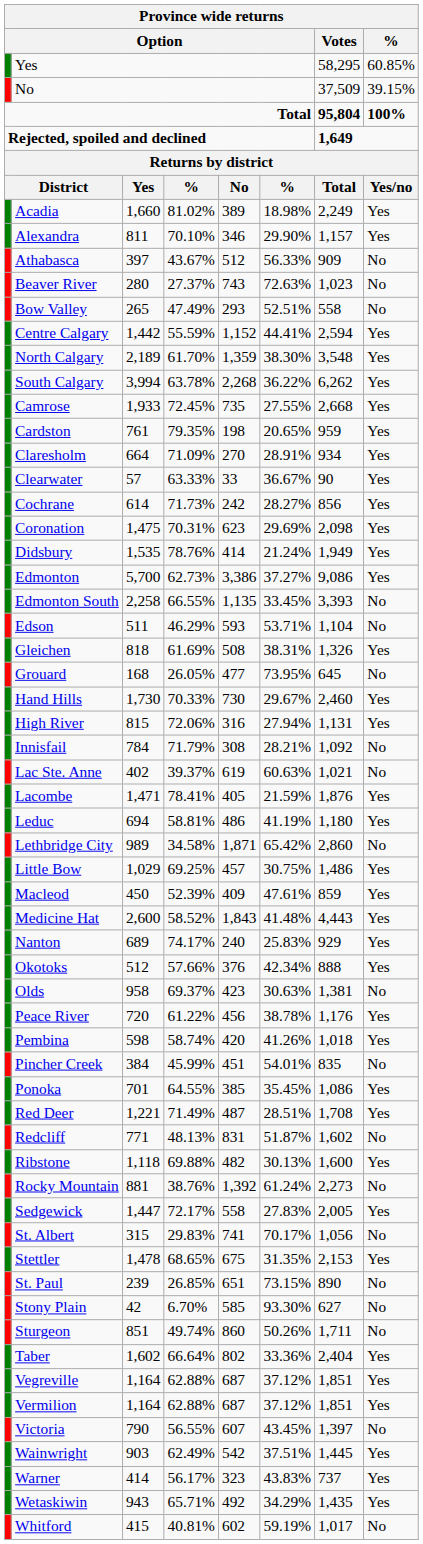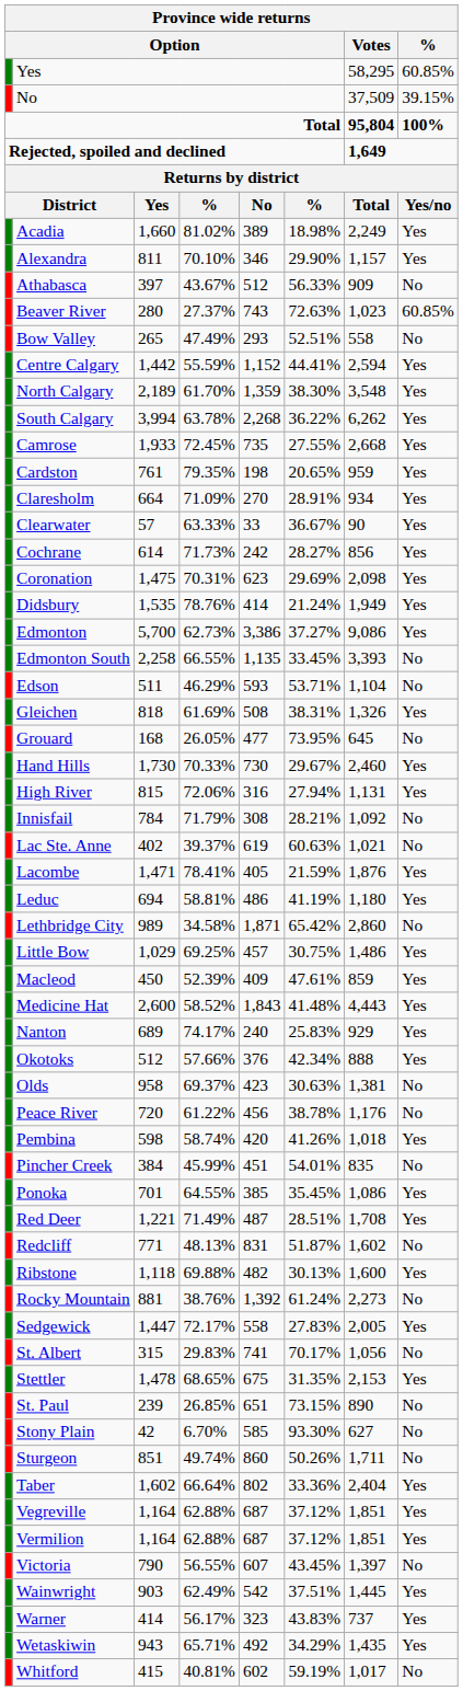Beaver River | %: No -> 60.85%
Peace River | %: Yes -> No
